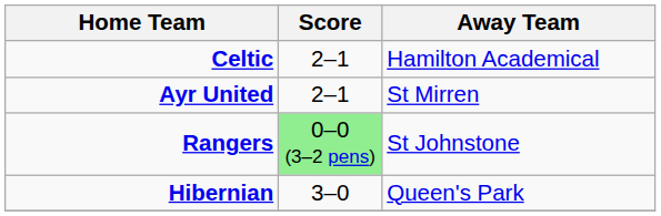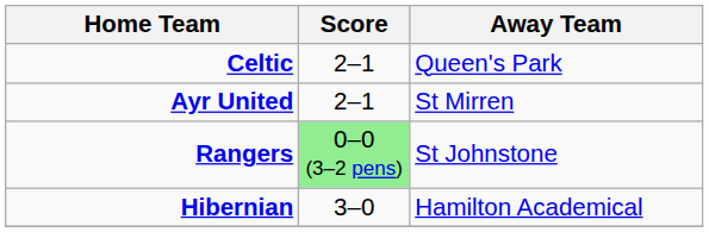Celtic | Away Team: Hamilton Academical -> Queen's Park
Hibernian | Away Team: Queen's Park -> Hamilton Academical
